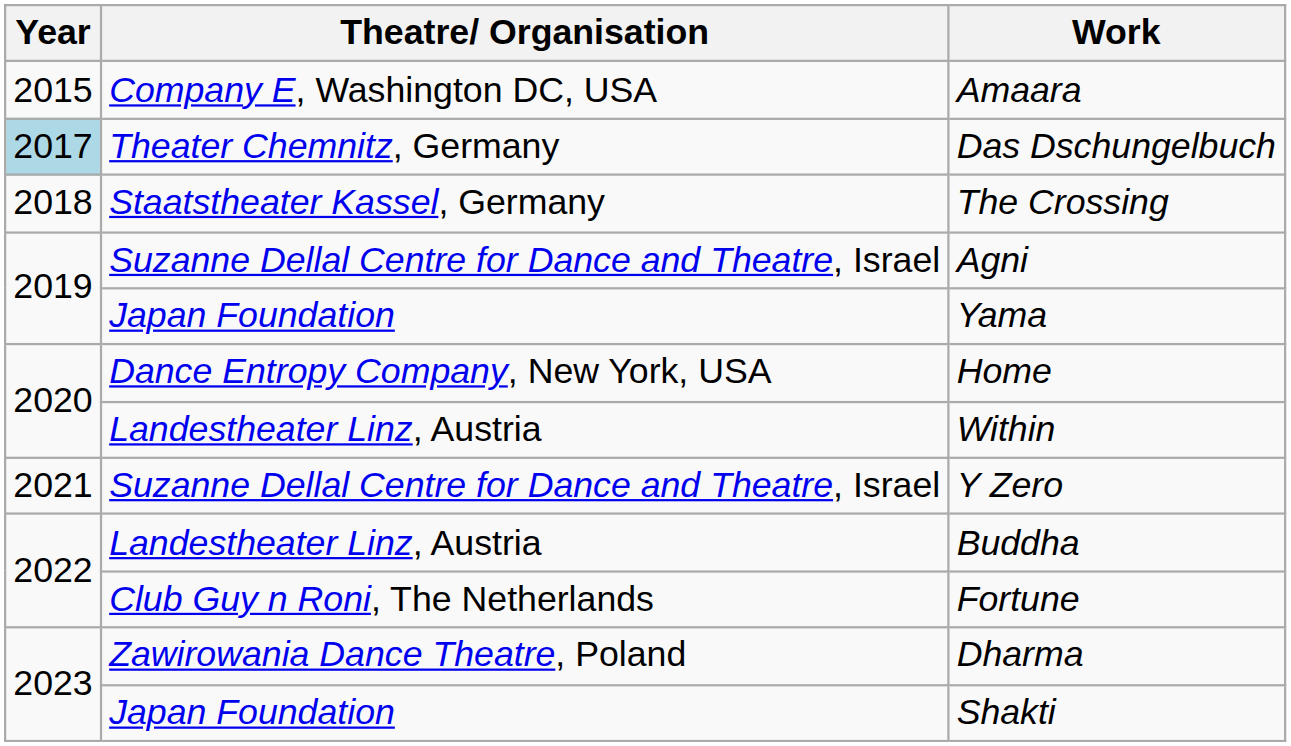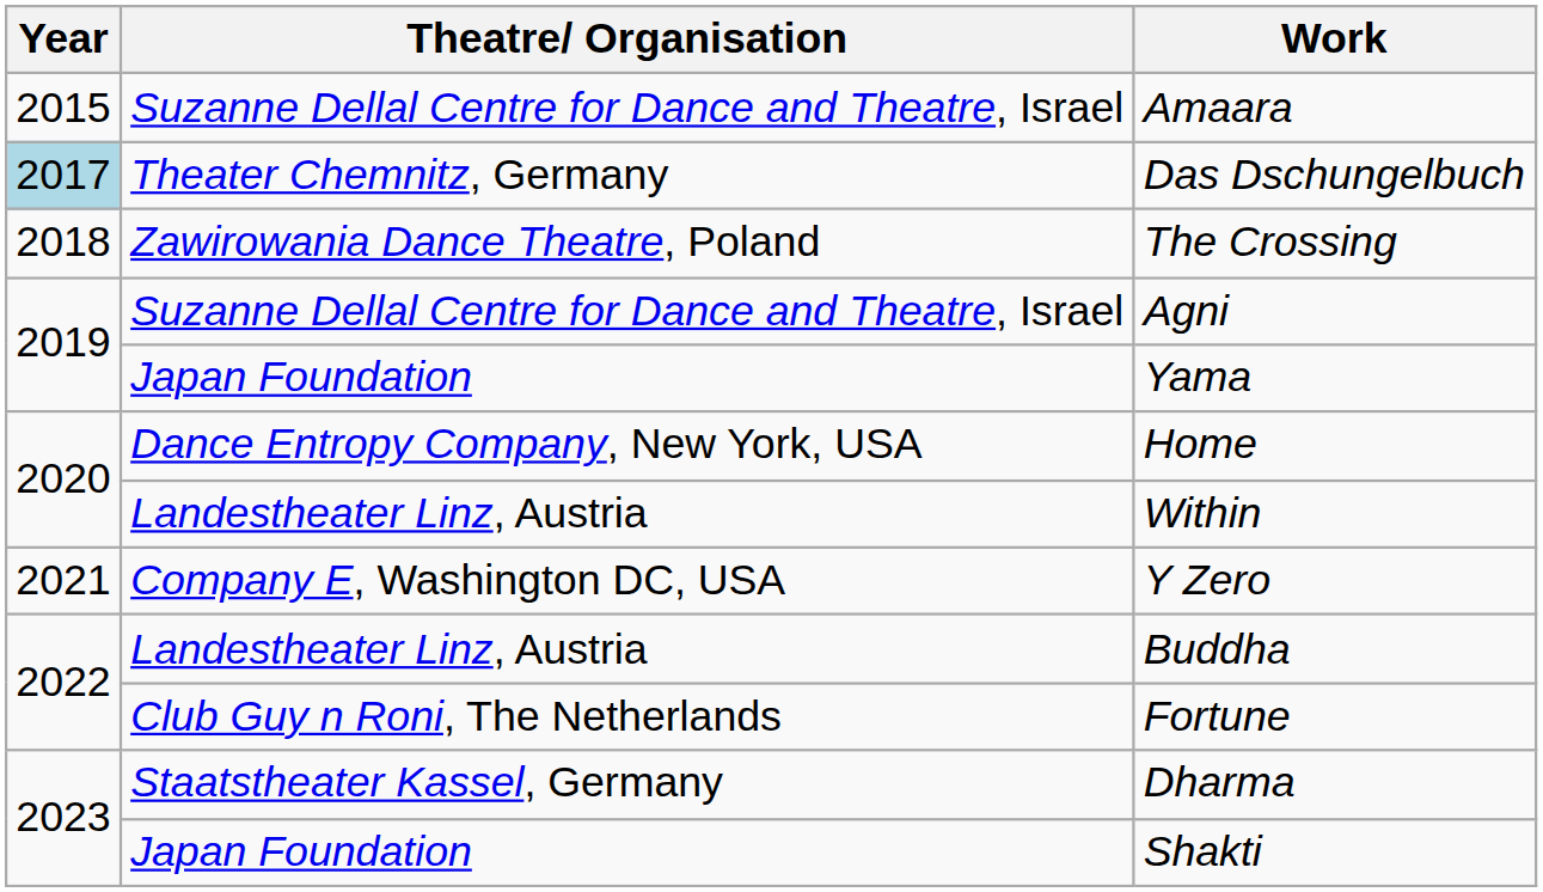Amaara | Theatre/ Organisation: Company E, Washington DC, USA -> Suzanne Dellal Centre for Dance and Theatre, Israel
The Crossing | Theatre/ Organisation: Staatstheater Kassel, Germany -> Zawirowania Dance Theatre, Poland
Y Zero | Theatre/ Organisation: Suzanne Dellal Centre for Dance and Theatre, Israel -> Company E, Washington DC, USA
Dharma | Theatre/ Organisation: Zawirowania Dance Theatre, Poland -> Staatstheater Kassel, Germany
